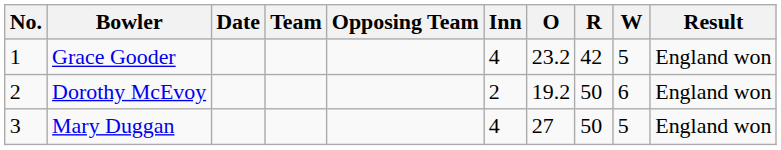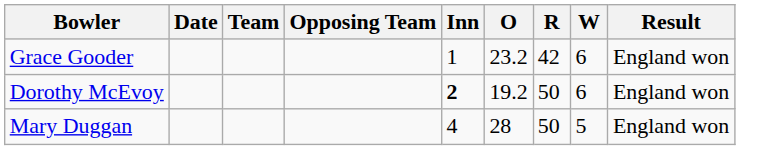- column: No. | 1 | 2 | 3
Grace Gooder | Inn: 4 -> 1
Grace Gooder | W: 5 -> 6
Dorothy McEvoy | Inn: normal -> bold
Mary Duggan | O: 27 -> 28
